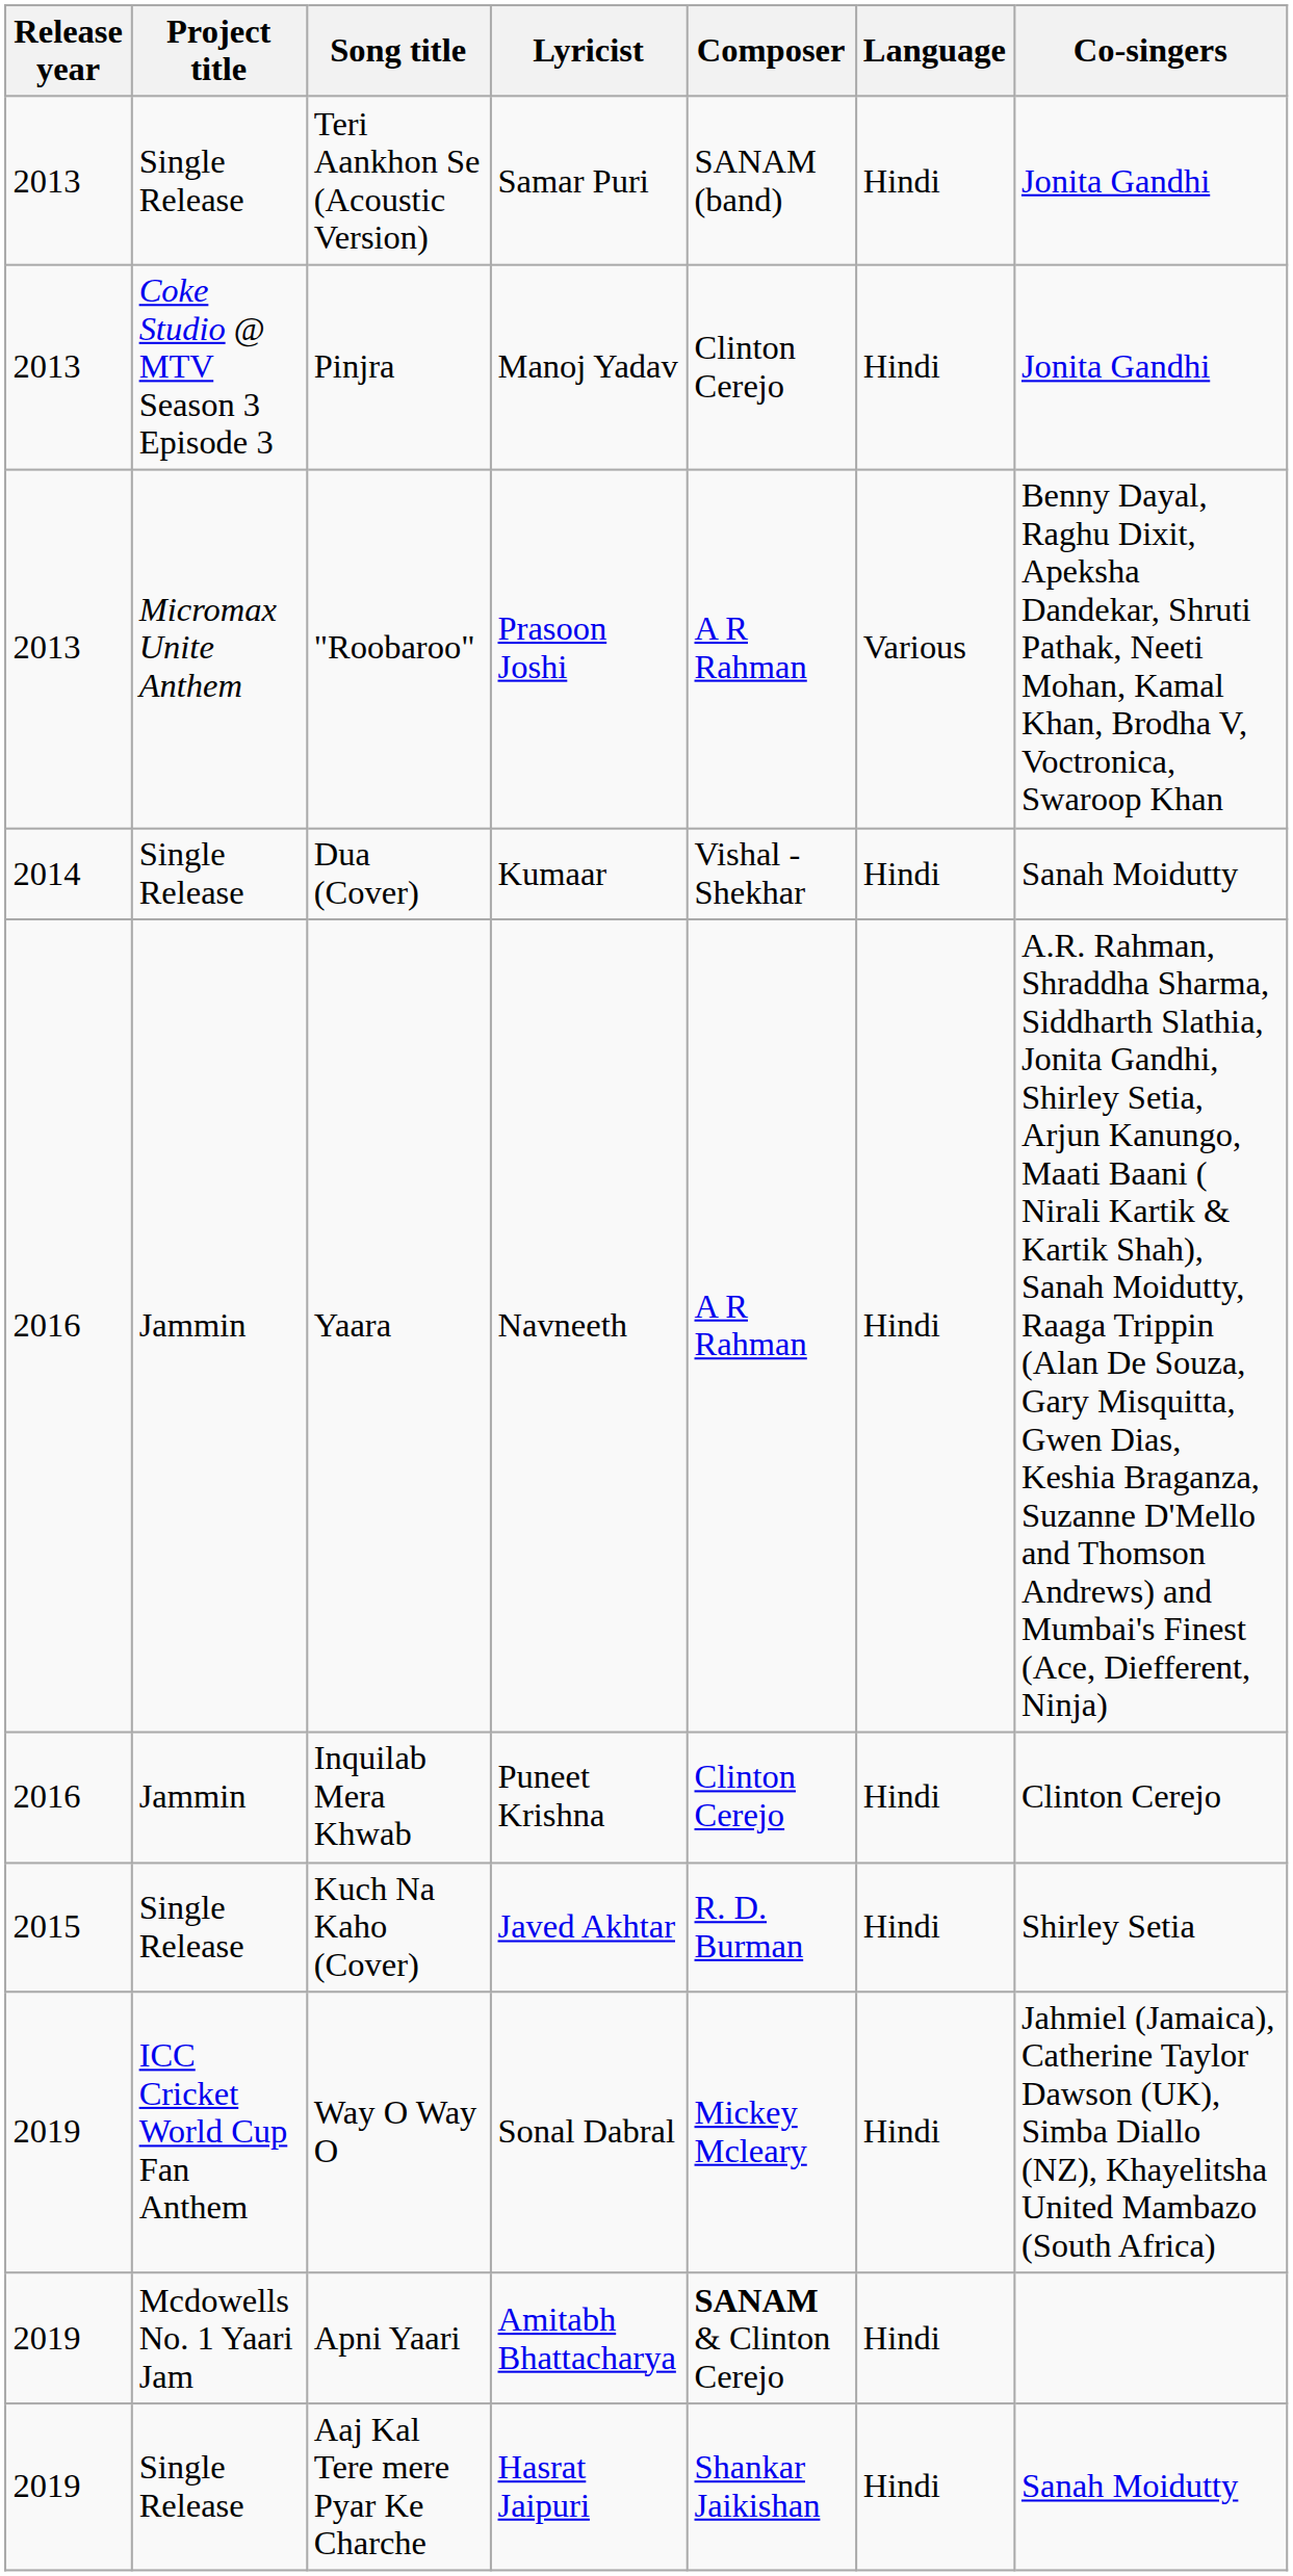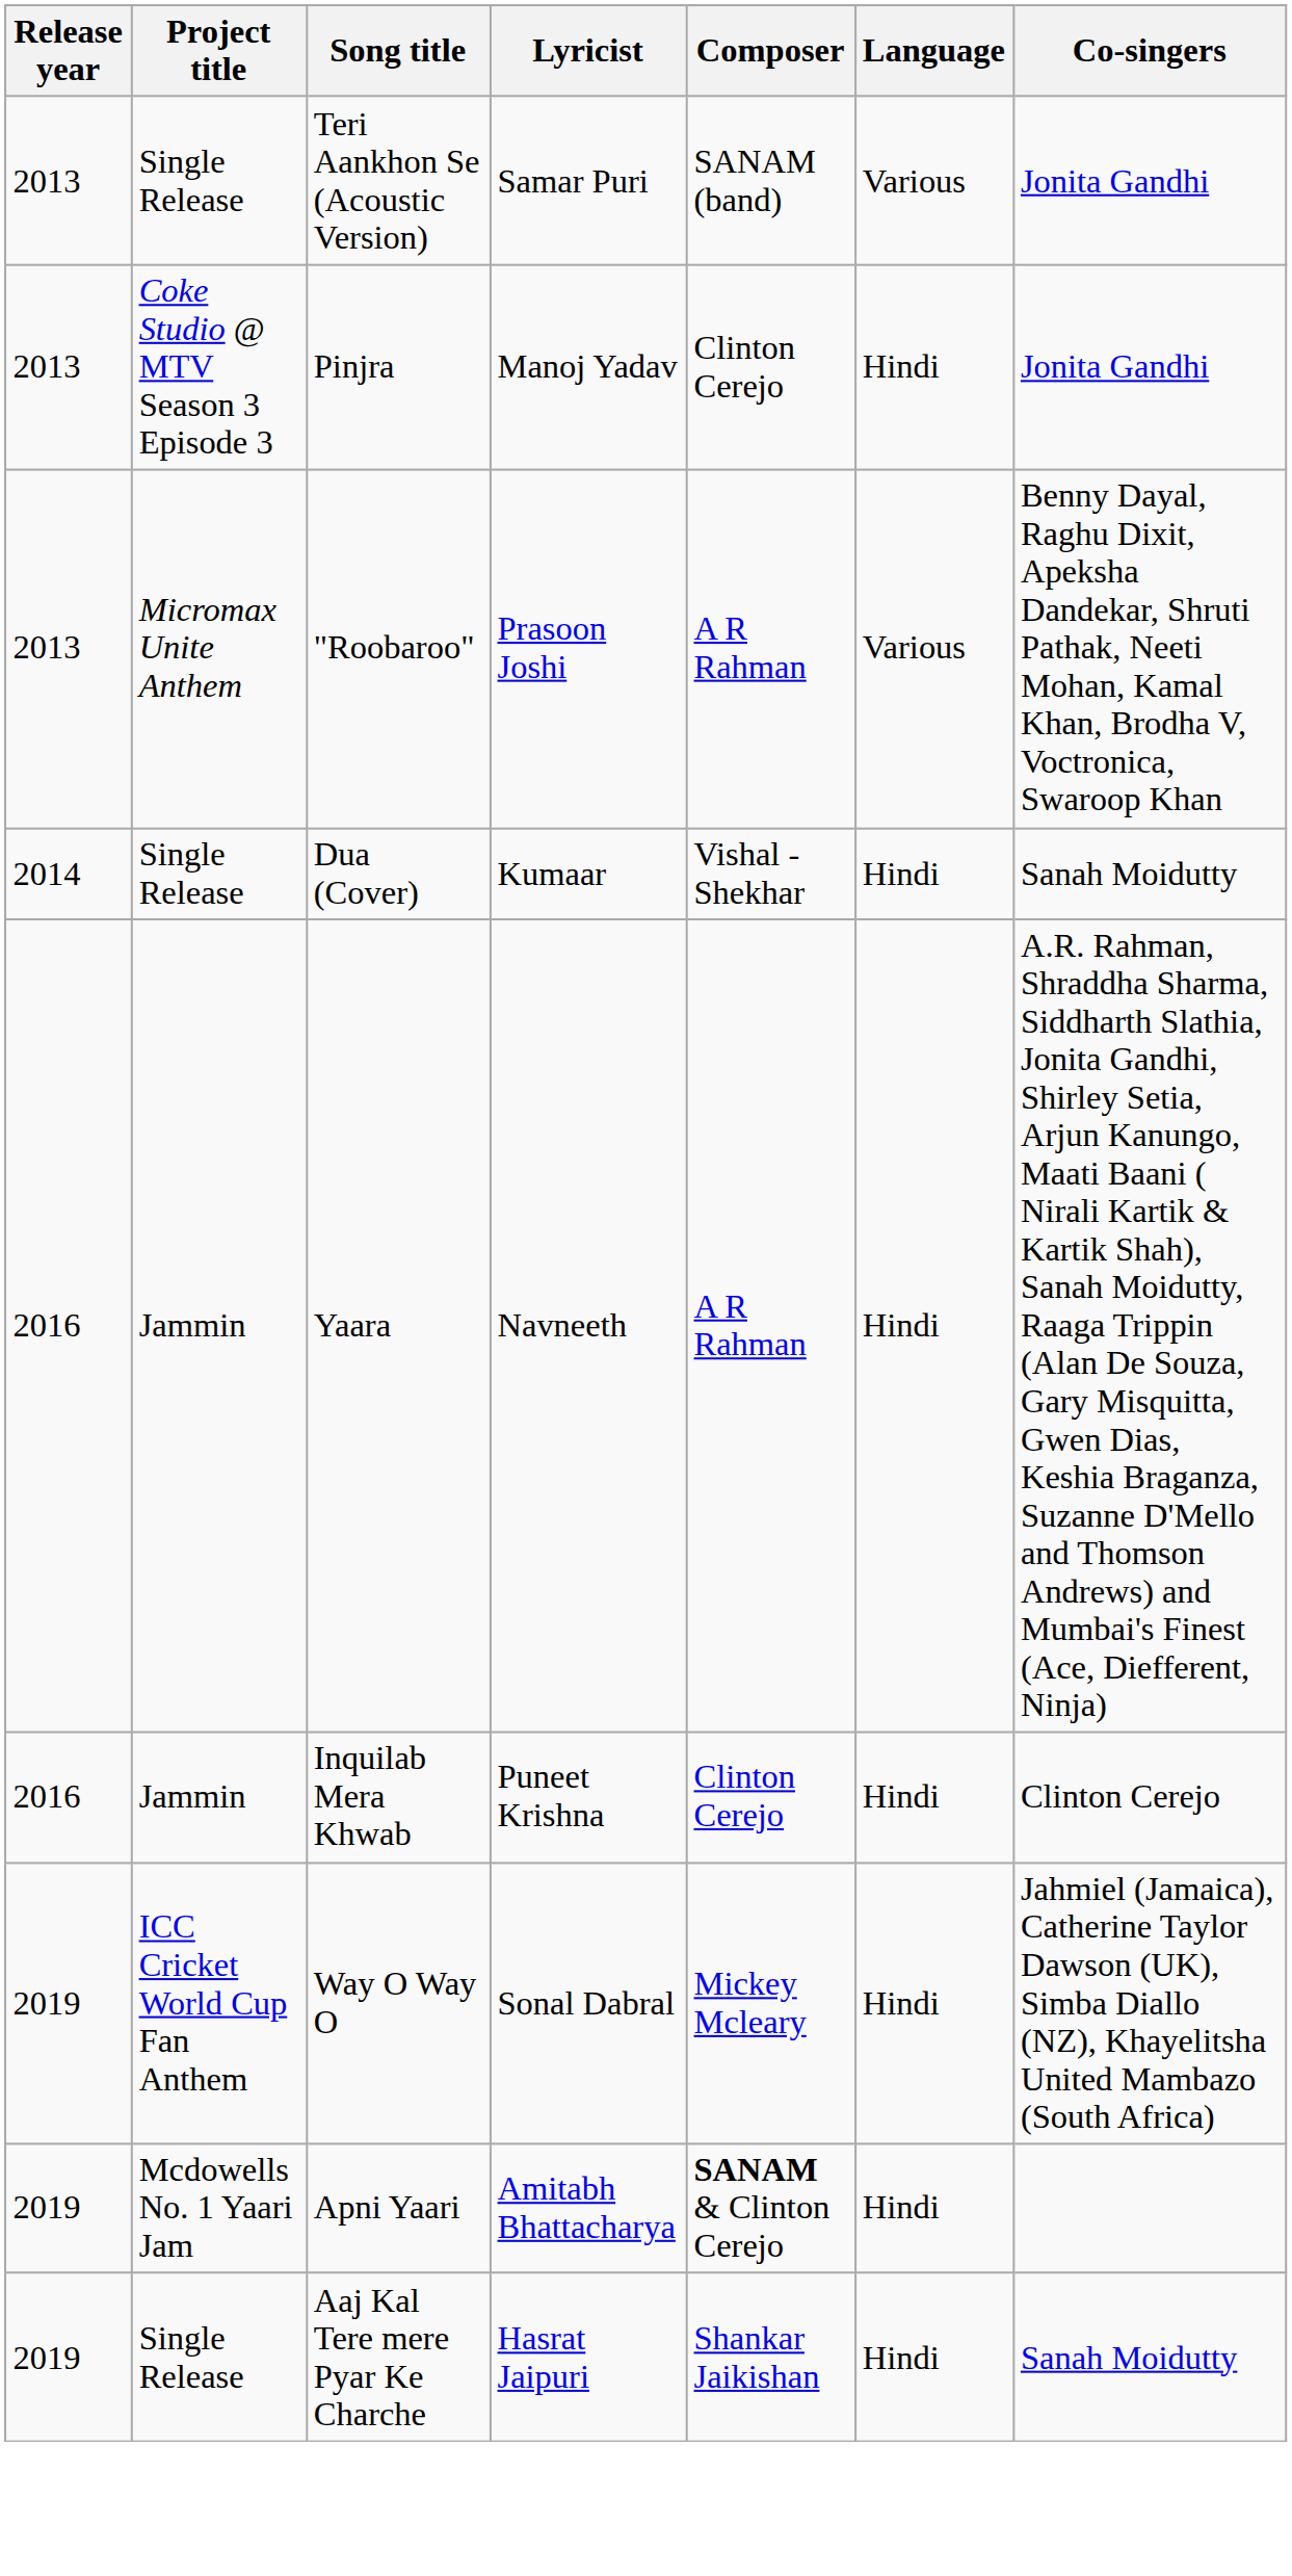Teri Aankhon Se (Acoustic Version) | Language: Hindi -> Various
- row: 2015 | Single Release | Kuch Na Kaho (Cover) | Javed Akhtar | R. D. Burman | Hindi | Shirley Setia
